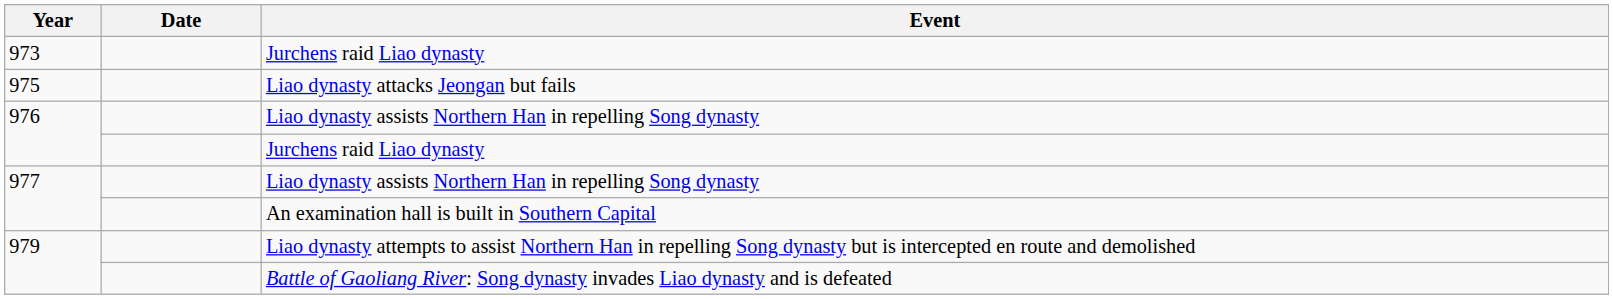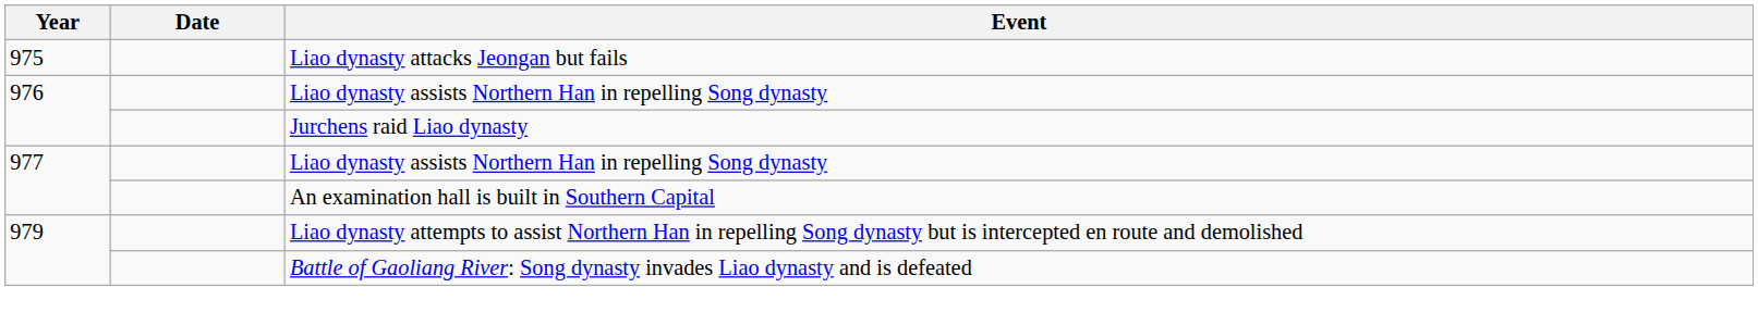- row: 973 | Jurchens raid Liao dynasty
